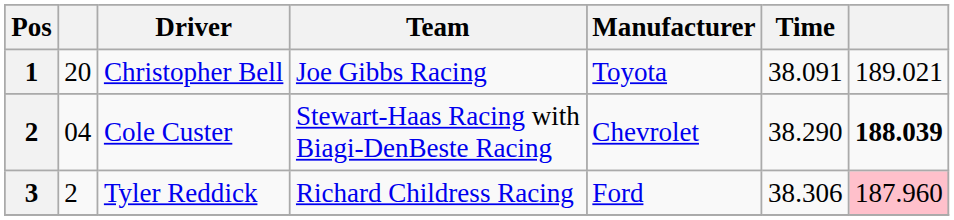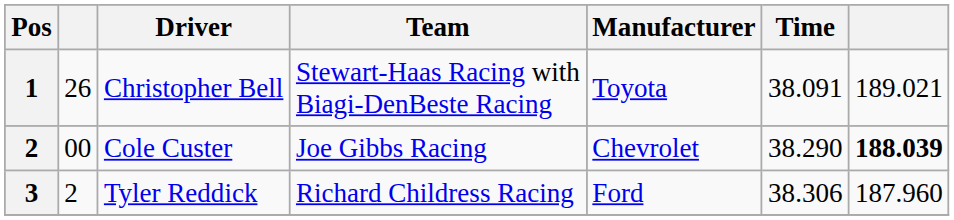Christopher Bell | column 2: 20 -> 26
Christopher Bell | Team: Joe Gibbs Racing -> Stewart-Haas Racing with Biagi-DenBeste Racing
Cole Custer | column 2: 04 -> 00
Cole Custer | Team: Stewart-Haas Racing with Biagi-DenBeste Racing -> Joe Gibbs Racing
Tyler Reddick | column 7: pink background -> no background
